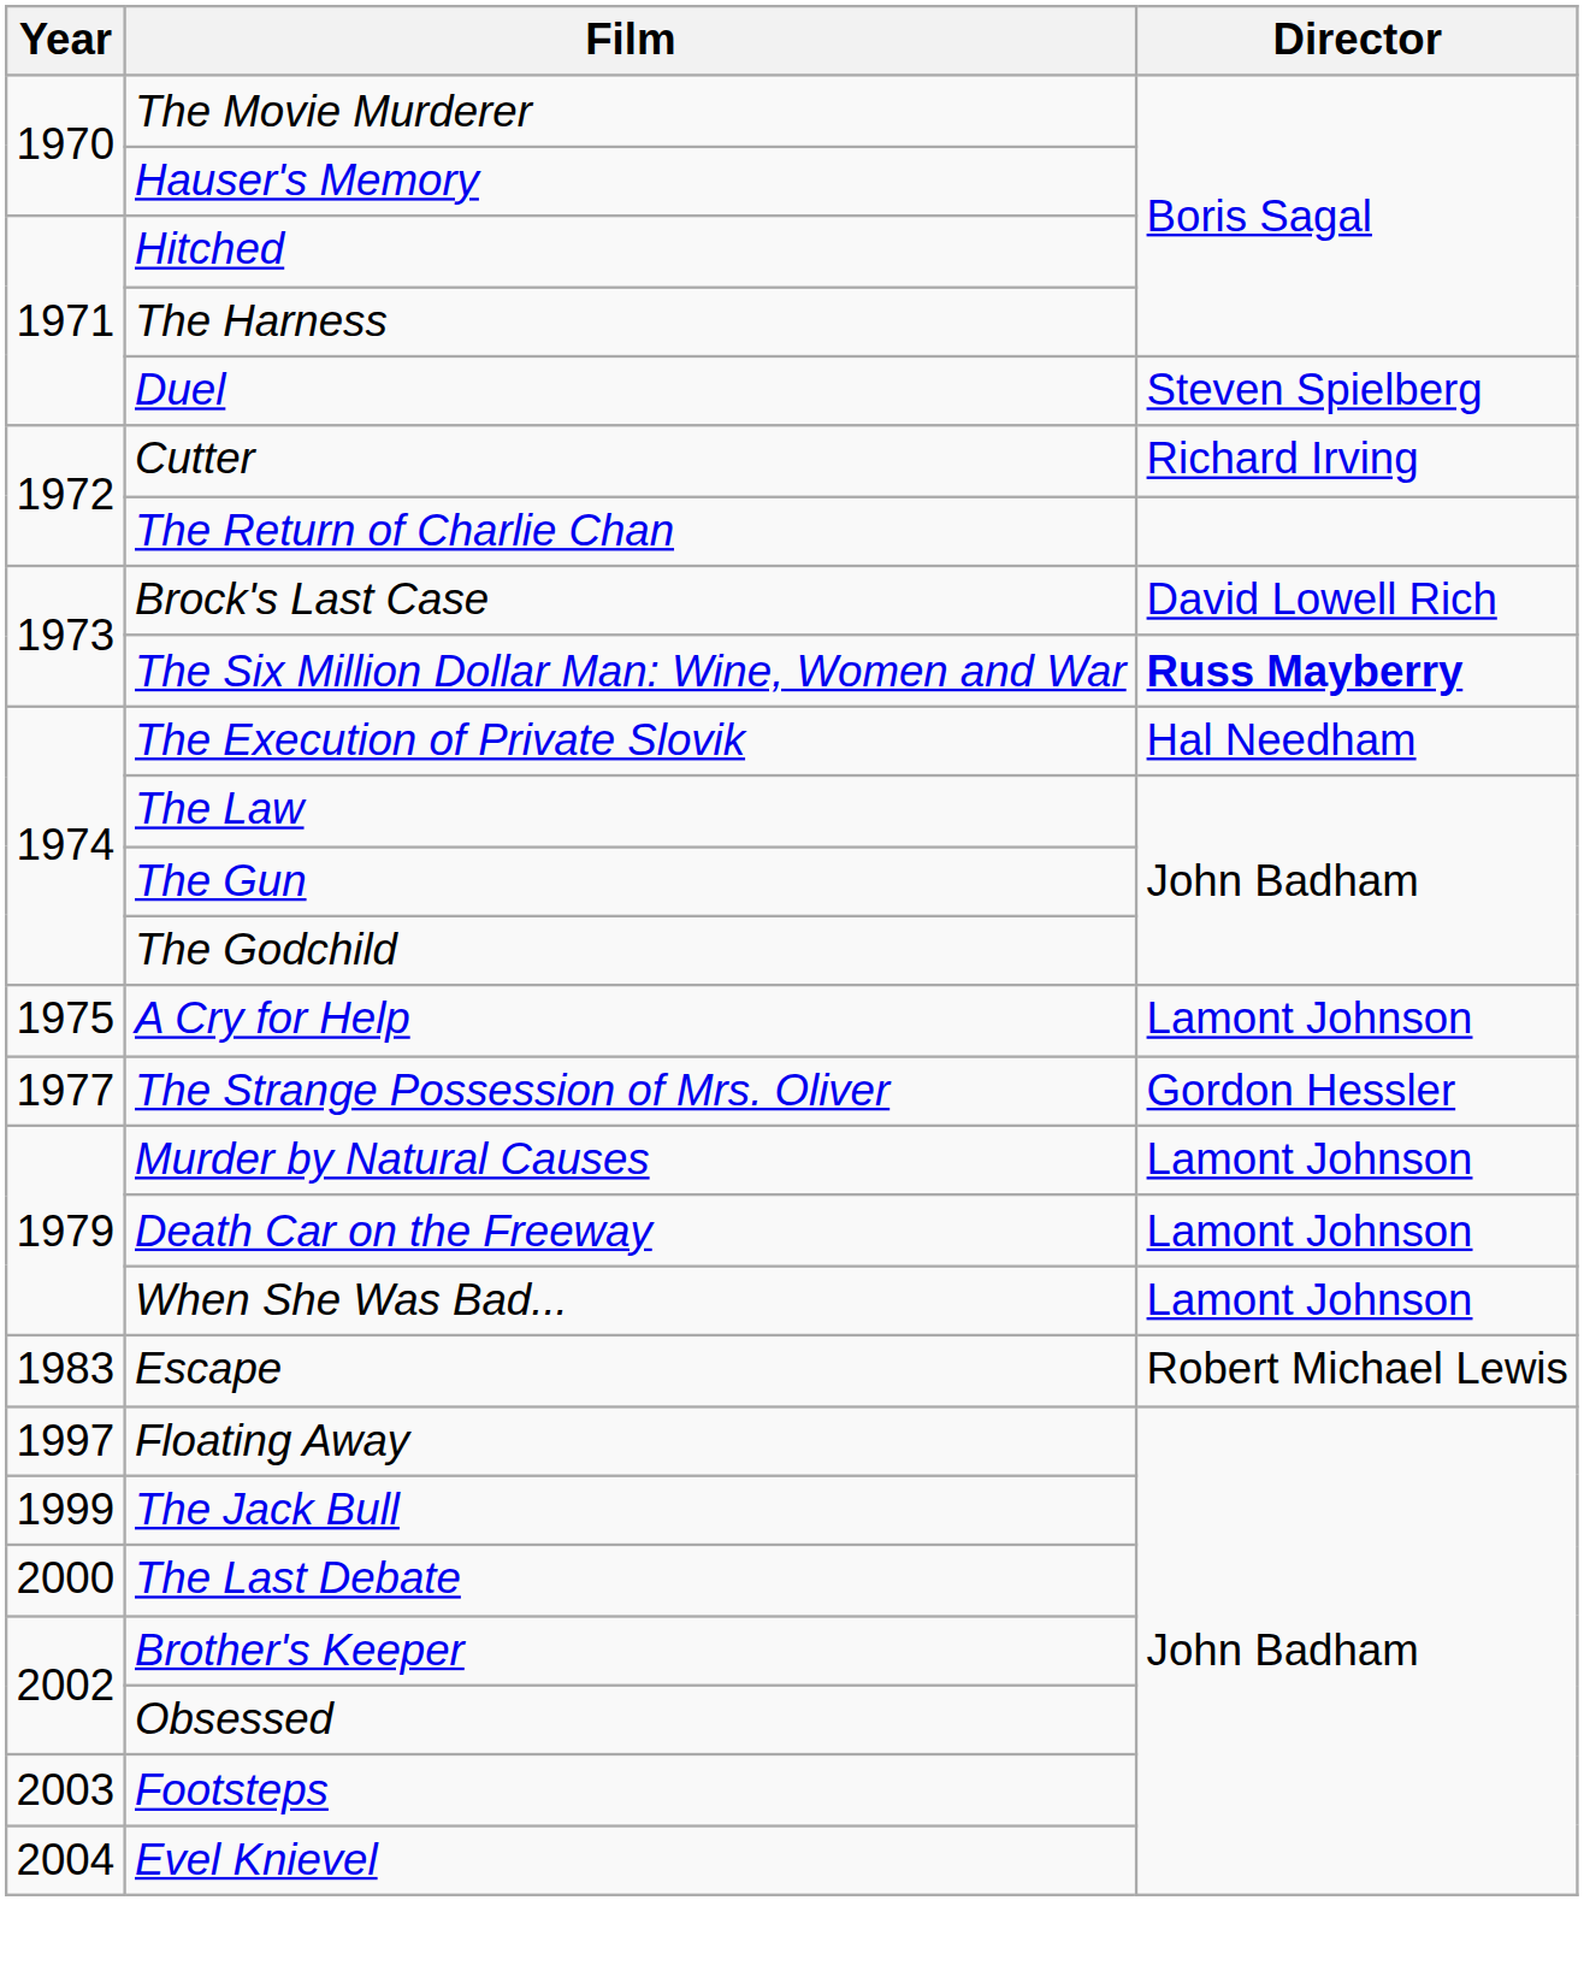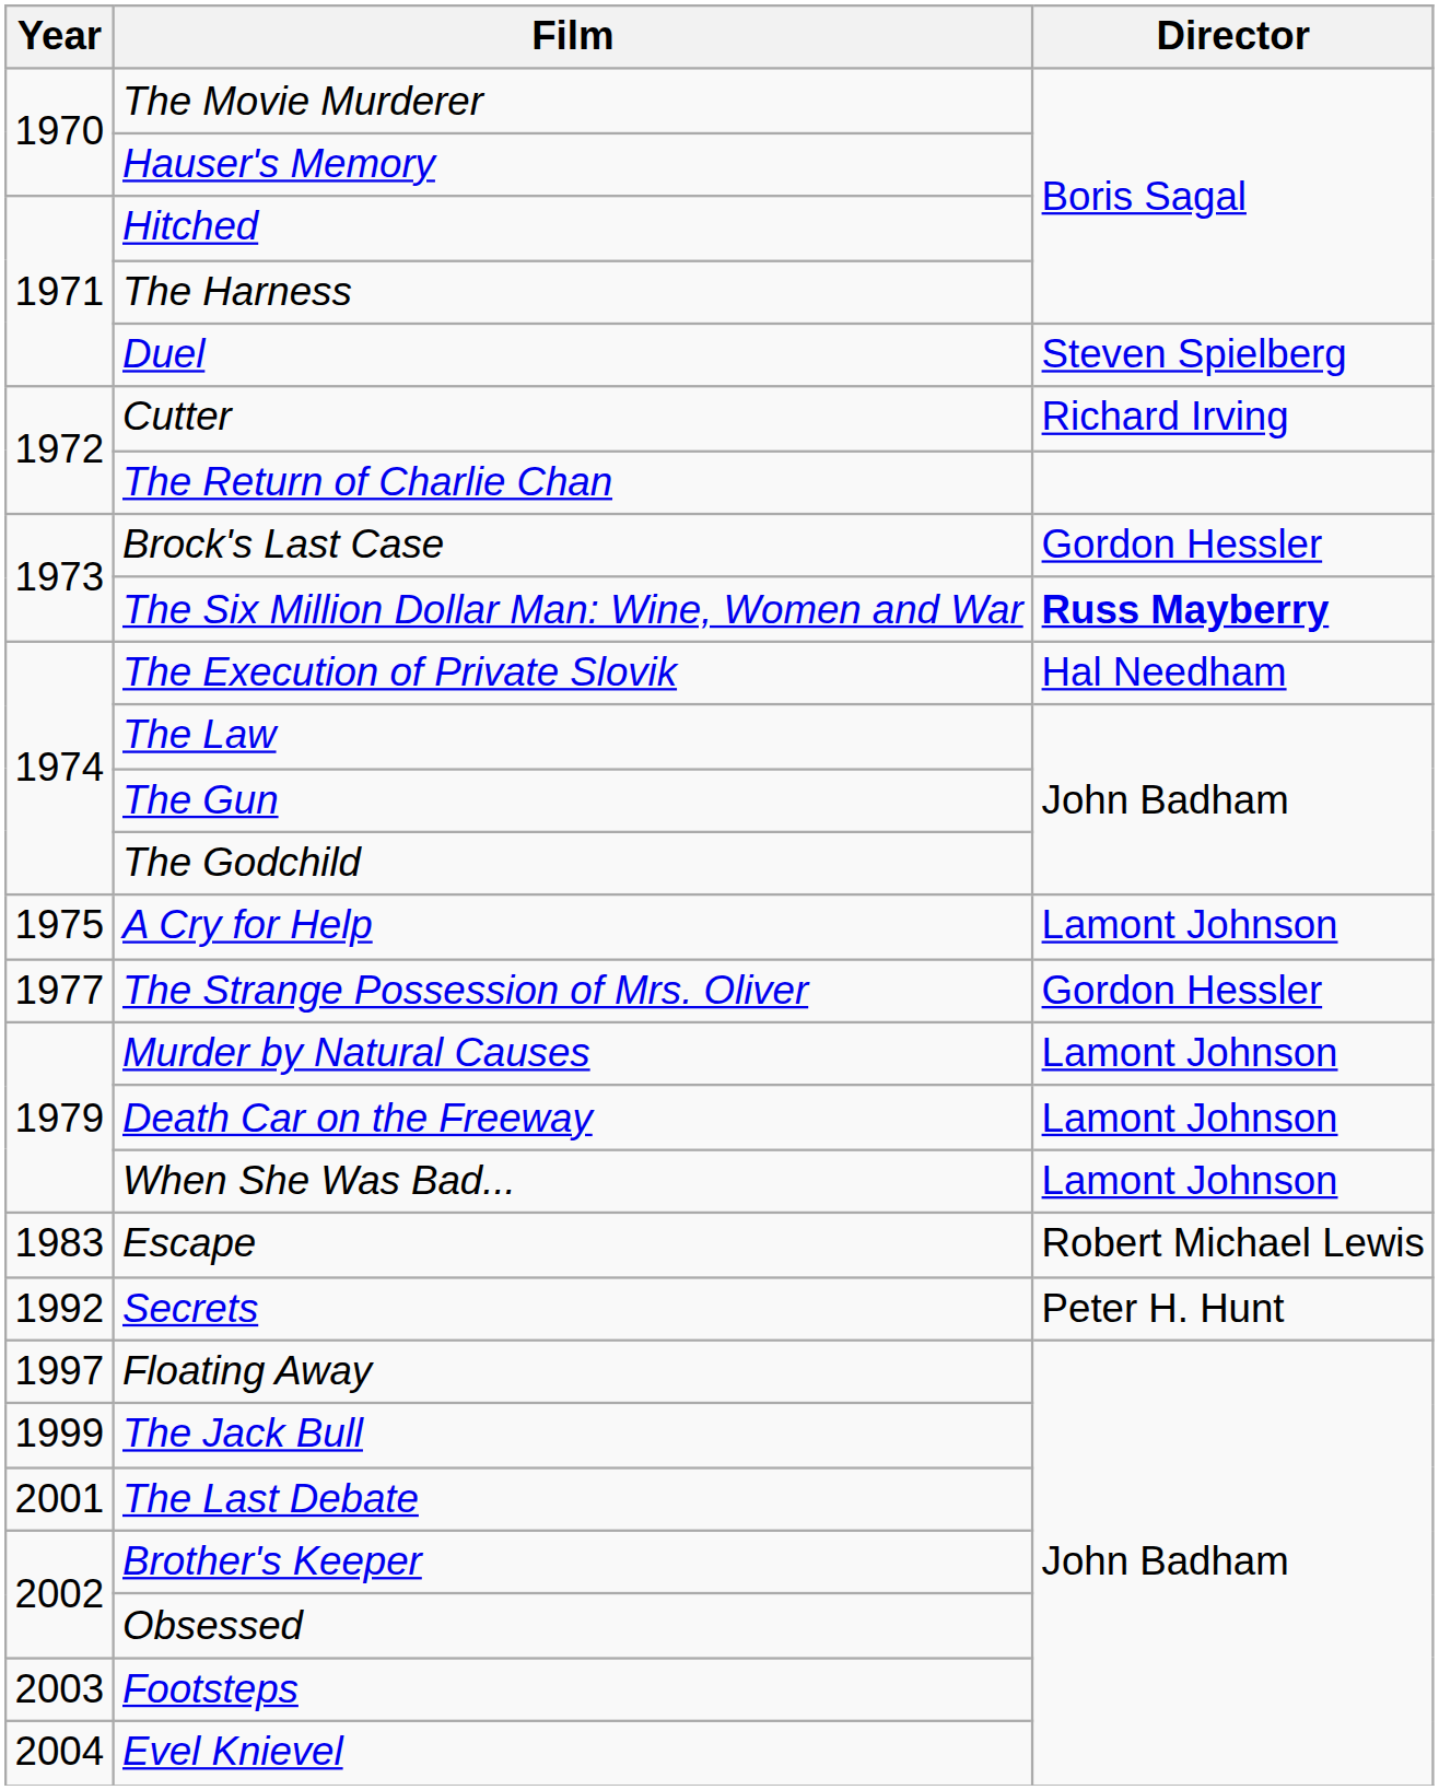Brock's Last Case | Director: David Lowell Rich -> Gordon Hessler
+ row: 1992 | Secrets | Peter H. Hunt
The Last Debate | Year: 2000 -> 2001
